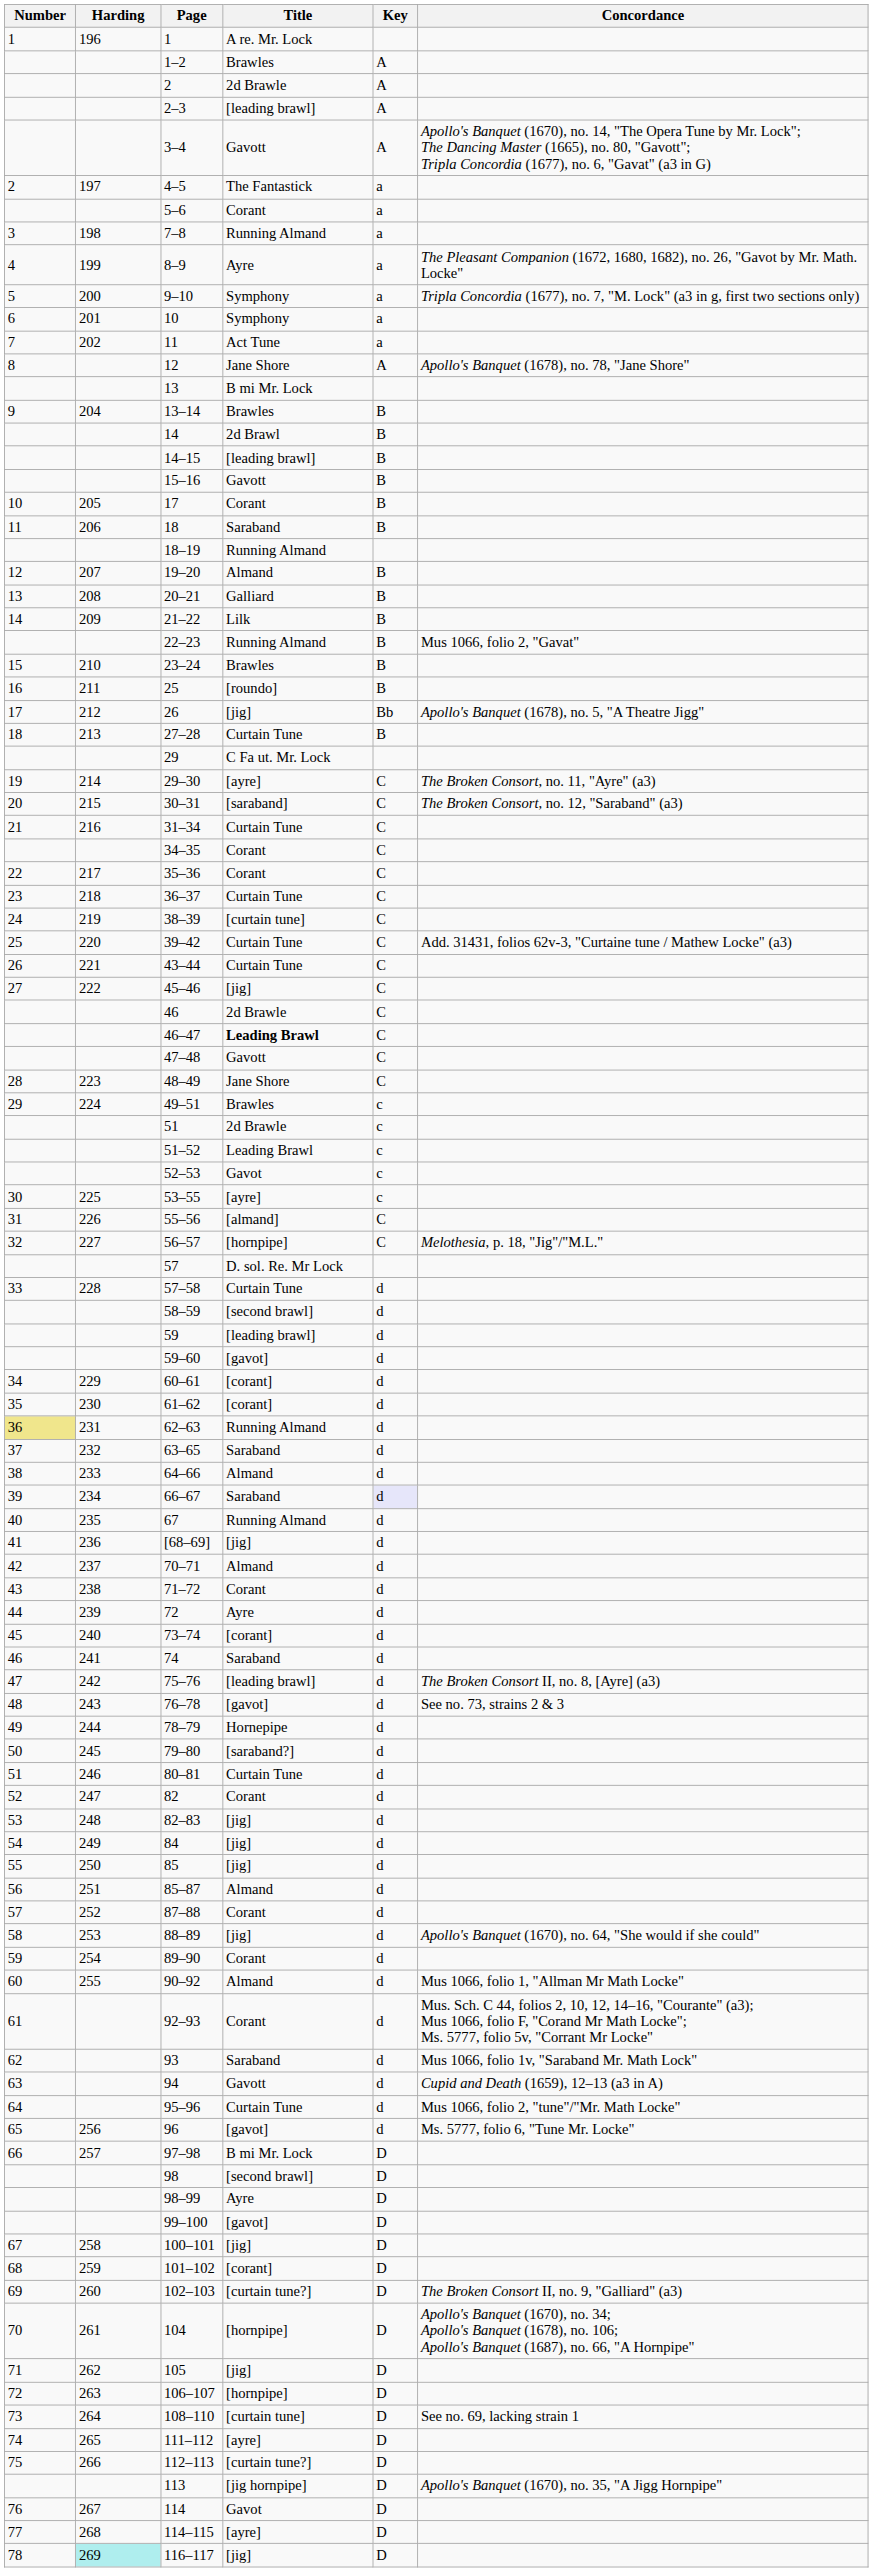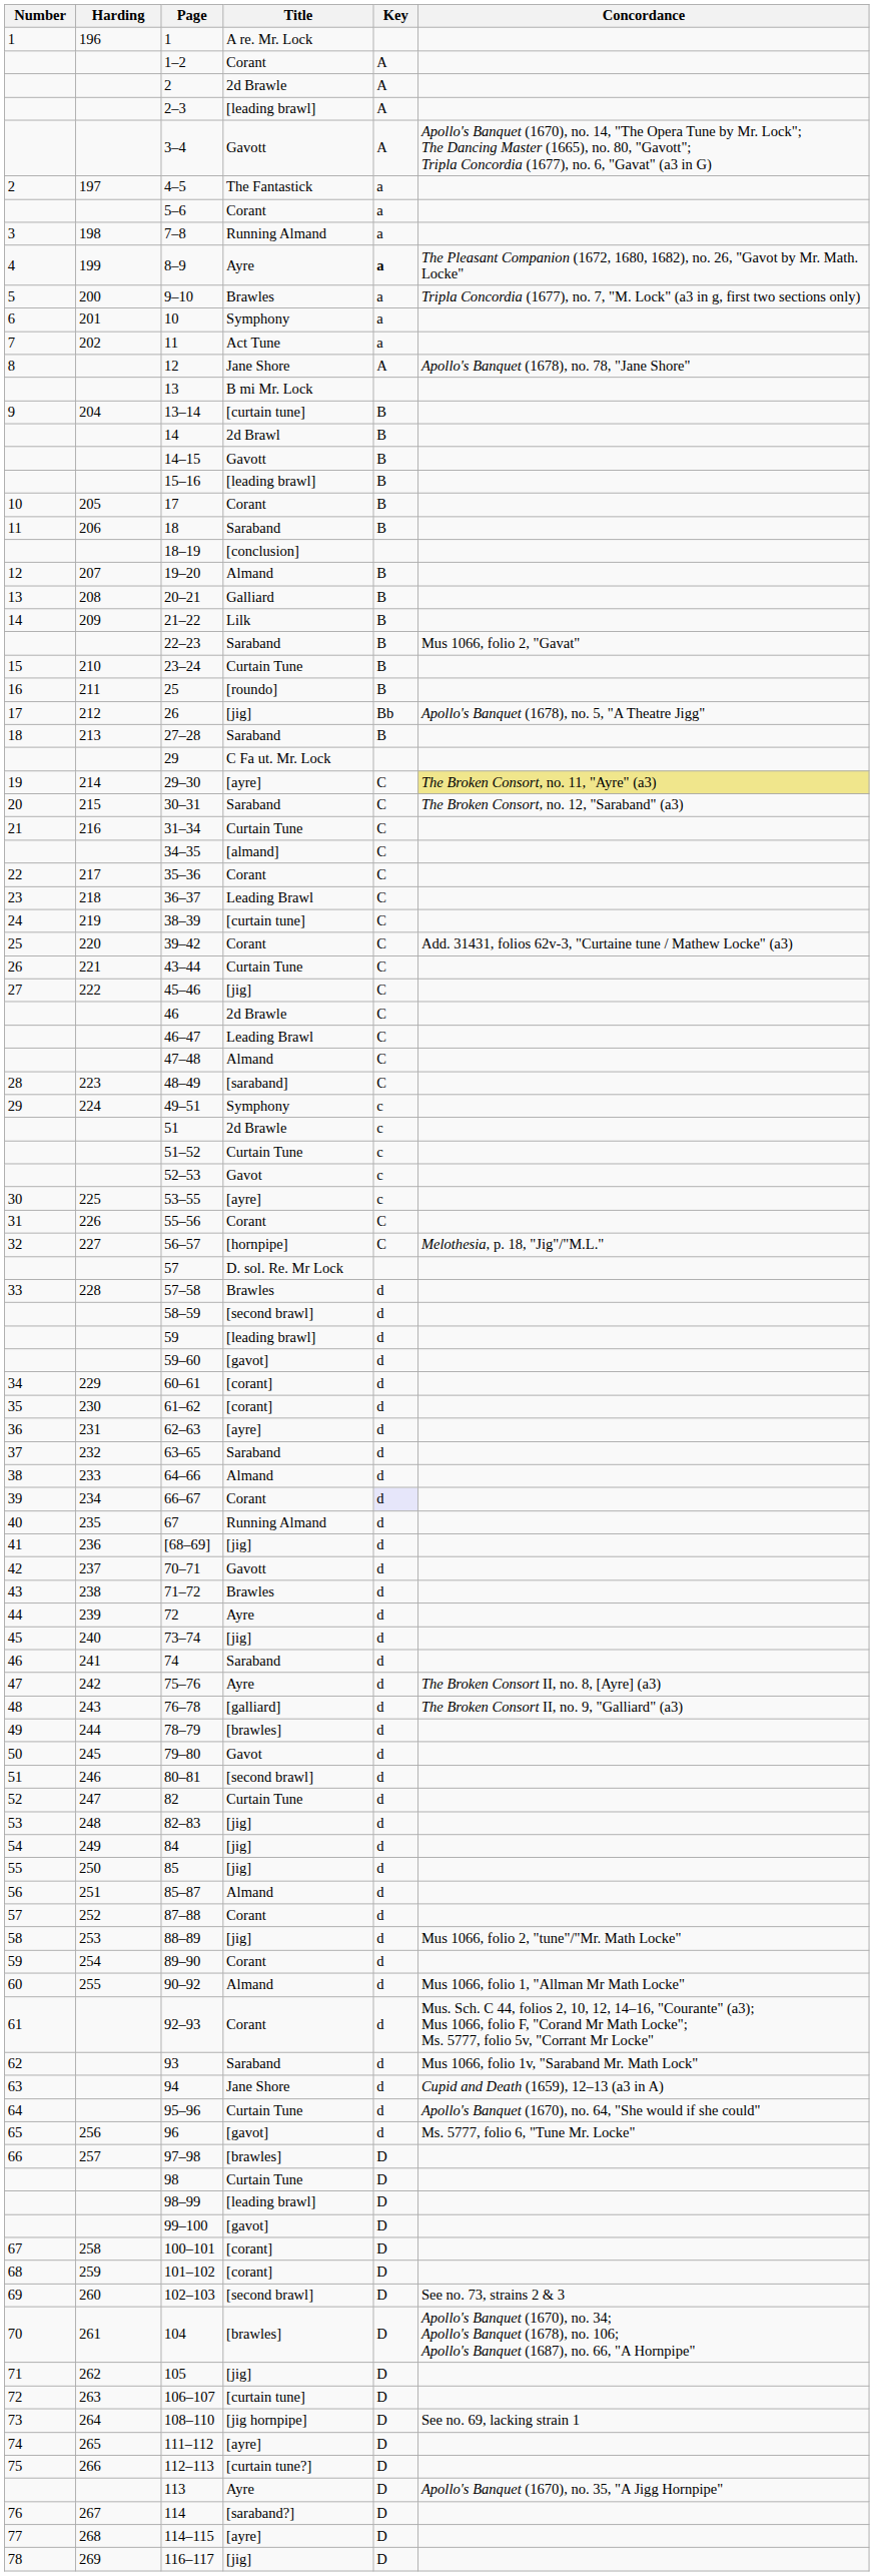1–2 | Title: Brawles -> Corant
8–9 | Key: normal -> bold
9–10 | Title: Symphony -> Brawles
13–14 | Title: Brawles -> [curtain tune]
14–15 | Title: [leading brawl] -> Gavott
15–16 | Title: Gavott -> [leading brawl]
18–19 | Title: Running Almand -> [conclusion]
22–23 | Title: Running Almand -> Saraband
23–24 | Title: Brawles -> Curtain Tune
27–28 | Title: Curtain Tune -> Saraband
29–30 | Concordance: no background -> khaki background
30–31 | Title: [saraband] -> Saraband
34–35 | Title: Corant -> [almand]
36–37 | Title: Curtain Tune -> Leading Brawl
39–42 | Title: Curtain Tune -> Corant
46–47 | Title: bold -> normal
47–48 | Title: Gavott -> Almand
48–49 | Title: Jane Shore -> [saraband]
49–51 | Title: Brawles -> Symphony
51–52 | Title: Leading Brawl -> Curtain Tune
55–56 | Title: [almand] -> Corant
57–58 | Title: Curtain Tune -> Brawles
62–63 | Number: khaki background -> no background
62–63 | Title: Running Almand -> [ayre]
66–67 | Title: Saraband -> Corant
70–71 | Title: Almand -> Gavott
71–72 | Title: Corant -> Brawles
73–74 | Title: [corant] -> [jig]
75–76 | Title: [leading brawl] -> Ayre
76–78 | Title: [gavot] -> [galliard]
76–78 | Concordance: See no. 73, strains 2 & 3 -> The Broken Consort II, no. 9, "Galliard" (a3)
78–79 | Title: Hornepipe -> [brawles]
79–80 | Title: [saraband?] -> Gavot
80–81 | Title: Curtain Tune -> [second brawl]
82 | Title: Corant -> Curtain Tune
88–89 | Concordance: Apollo's Banquet (1670), no. 64, "She would if she could" -> Mus 1066, folio 2, "tune"/"Mr. Math Locke"
94 | Title: Gavott -> Jane Shore
95–96 | Concordance: Mus 1066, folio 2, "tune"/"Mr. Math Locke" -> Apollo's Banquet (1670), no. 64, "She would if she could"
97–98 | Title: B mi Mr. Lock -> [brawles]
98 | Title: [second brawl] -> Curtain Tune
98–99 | Title: Ayre -> [leading brawl]
100–101 | Title: [jig] -> [corant]
102–103 | Title: [curtain tune?] -> [second brawl]
102–103 | Concordance: The Broken Consort II, no. 9, "Galliard" (a3) -> See no. 73, strains 2 & 3
104 | Title: [hornpipe] -> [brawles]
106–107 | Title: [hornpipe] -> [curtain tune]
108–110 | Title: [curtain tune] -> [jig hornpipe]
113 | Title: [jig hornpipe] -> Ayre
114 | Title: Gavot -> [saraband?]
116–117 | Harding: paleturquoise background -> no background
